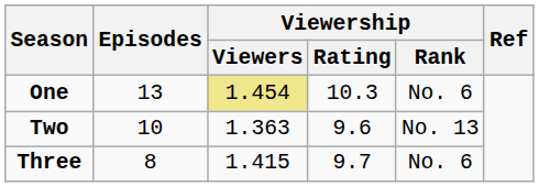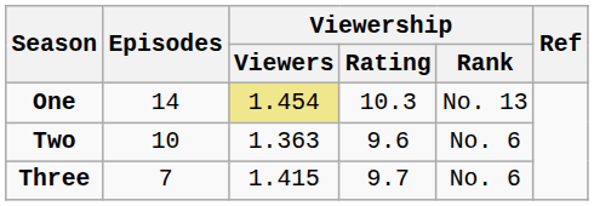One | Episodes: 13 -> 14
One | Viewership / Rank: No. 6 -> No. 13
Two | Viewership / Rank: No. 13 -> No. 6
Three | Episodes: 8 -> 7
